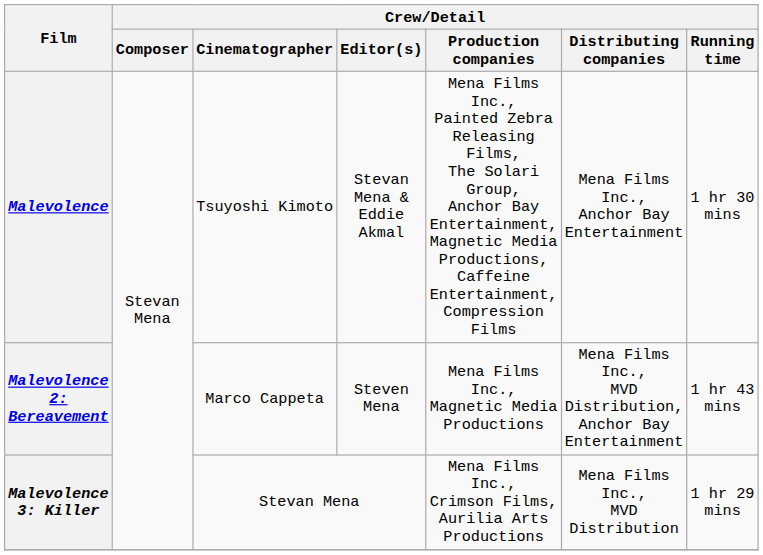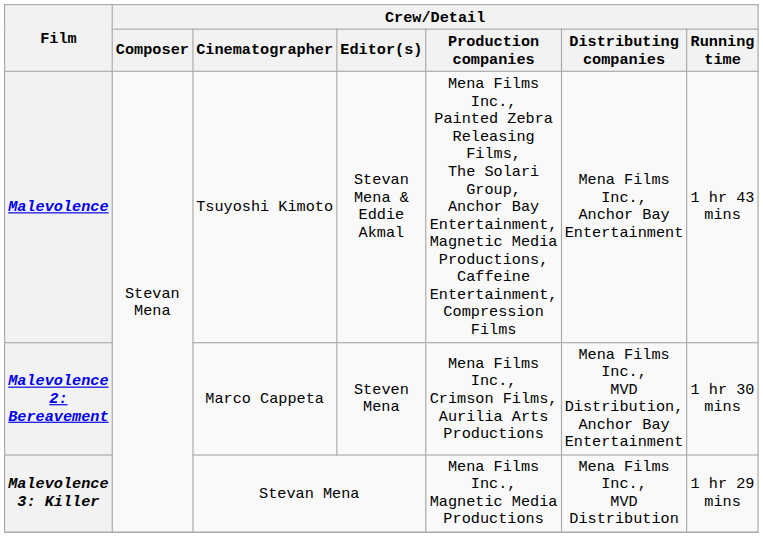Malevolence | Crew/Detail / Running time: 1 hr 30 mins -> 1 hr 43 mins
Malevolence 2: Bereavement | Crew/Detail / Production companies: Mena Films Inc., Magnetic Media Productions -> Mena Films Inc., Crimson Films, Aurilia Arts Productions
Malevolence 2: Bereavement | Crew/Detail / Running time: 1 hr 43 mins -> 1 hr 30 mins
Malevolence 3: Killer | Crew/Detail / Production companies: Mena Films Inc., Crimson Films, Aurilia Arts Productions -> Mena Films Inc., Magnetic Media Productions
